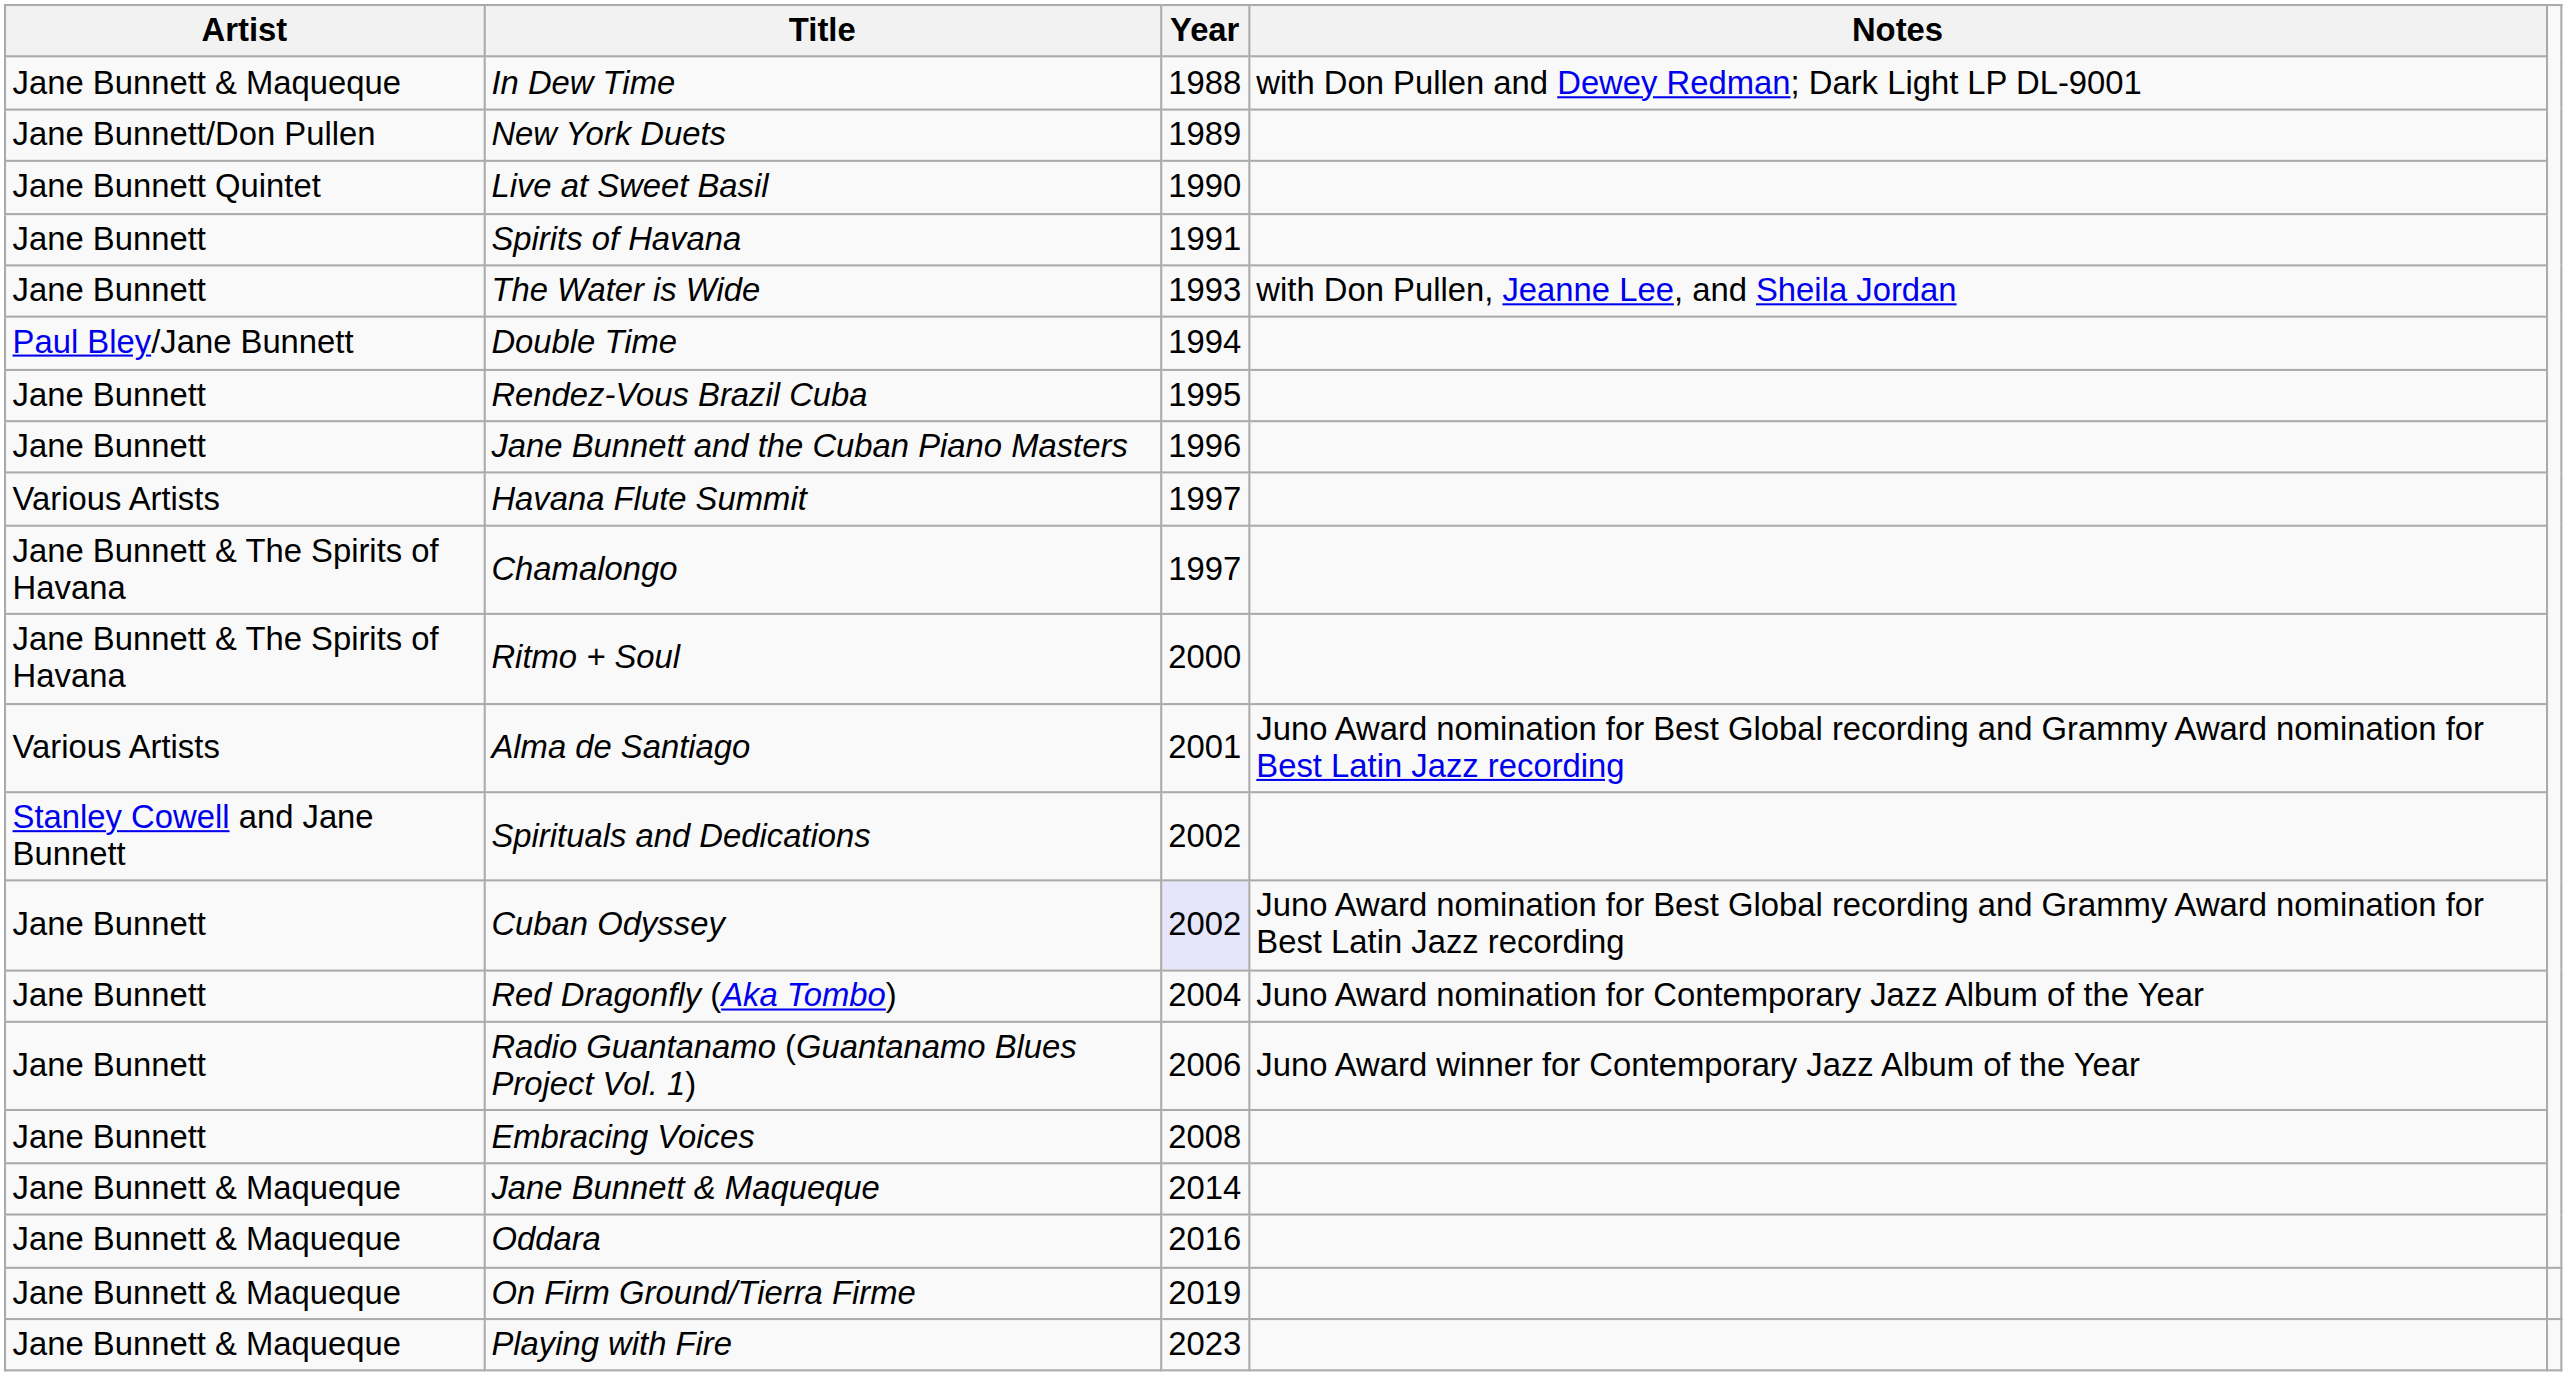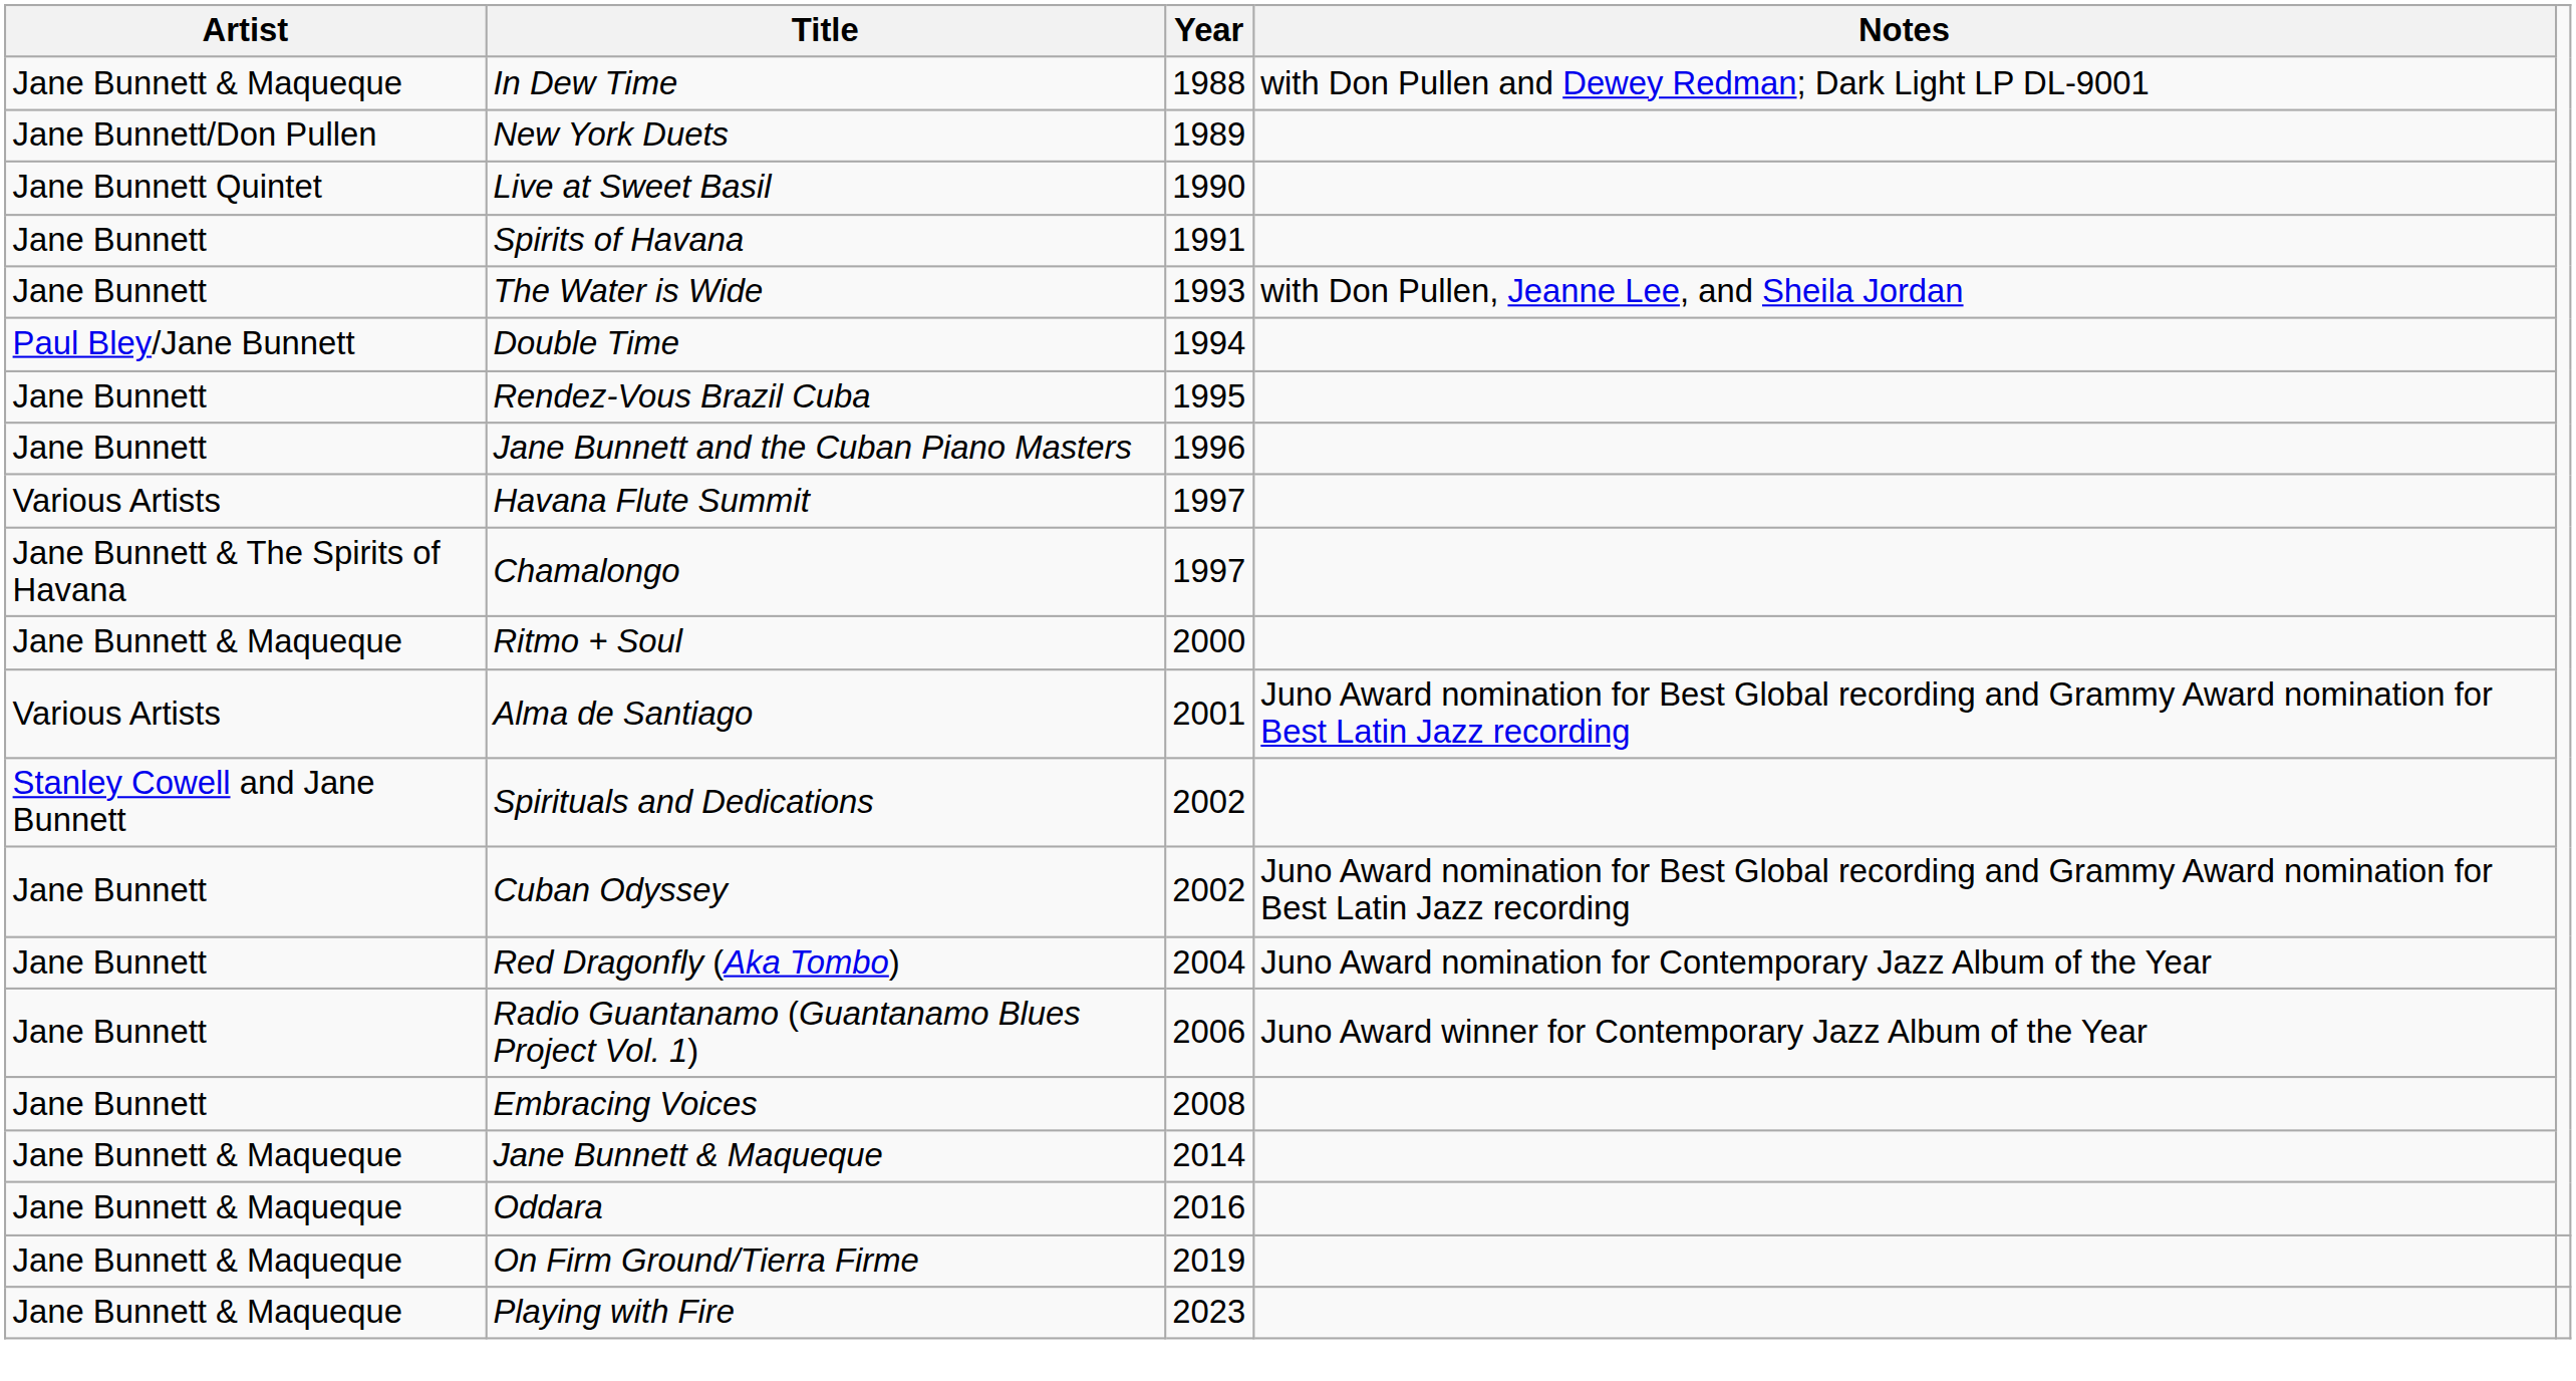Ritmo + Soul | Artist: Jane Bunnett & The Spirits of Havana -> Jane Bunnett & Maqueque
Cuban Odyssey | Year: lavender background -> no background
